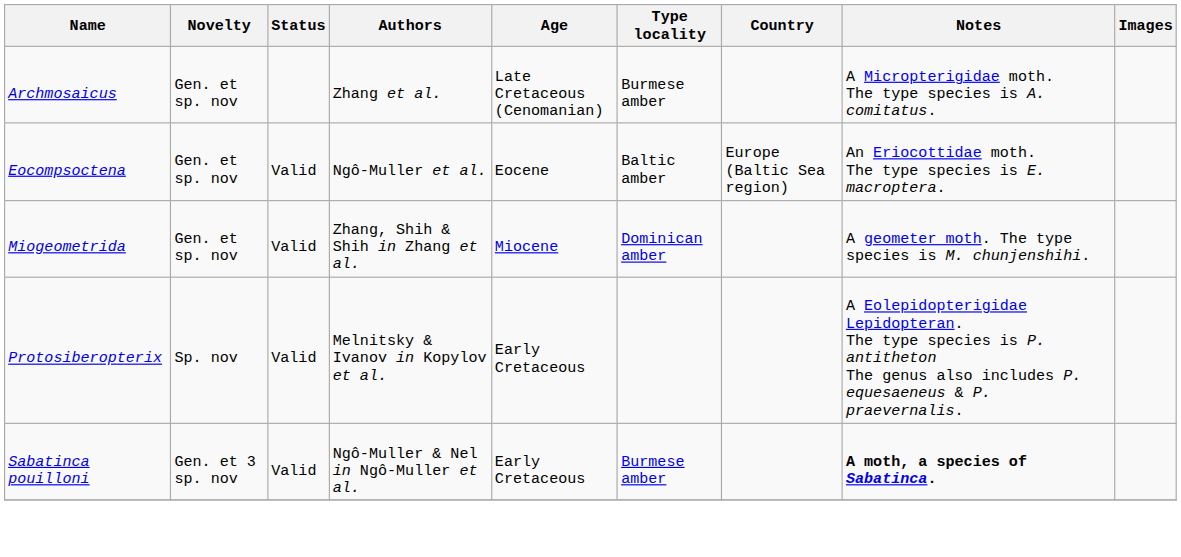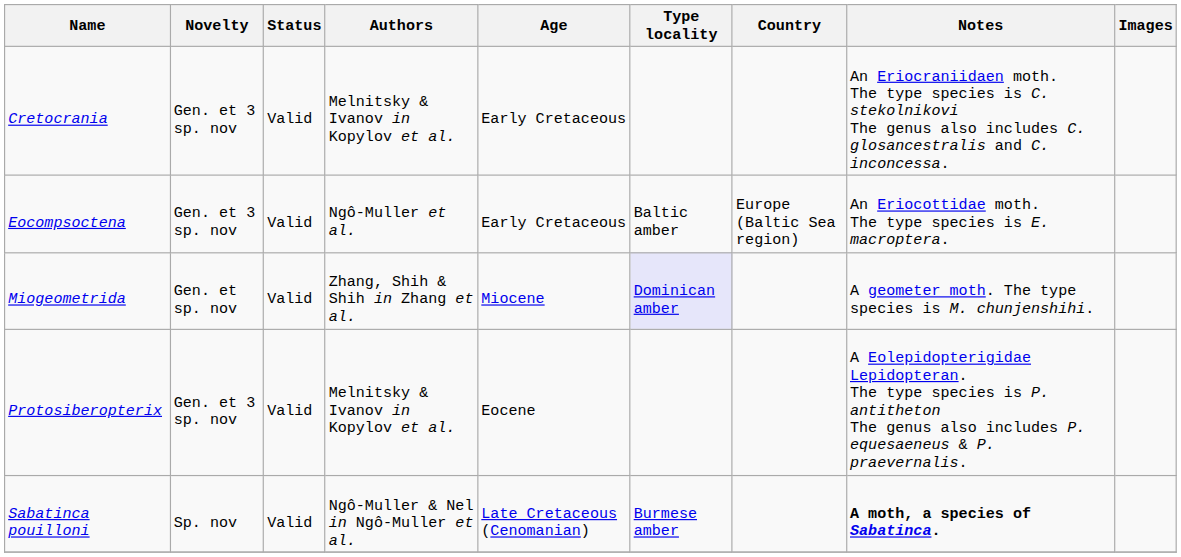- row: Archmosaicus | Gen. et sp. nov | Zhang et al. | Late Cretaceous (Cenomanian) | Burmese amber | A Micropterigidae moth. The type species is A. comitatus.
+ row: Cretocrania | Gen. et 3 sp. nov | Valid | Melnitsky & Ivanov in Kopylov et al. | Early Cretaceous | An Eriocraniidaen moth. The type species is C. stekolnikovi The genus also includes C. glosancestralis and C. inconcessa.
Eocompsoctena | Novelty: Gen. et sp. nov -> Gen. et 3 sp. nov
Eocompsoctena | Age: Eocene -> Early Cretaceous
Miogeometrida | Type locality: no background -> lavender background
Protosiberopterix | Novelty: Sp. nov -> Gen. et 3 sp. nov
Protosiberopterix | Age: Early Cretaceous -> Eocene
Sabatinca pouilloni | Novelty: Gen. et 3 sp. nov -> Sp. nov
Sabatinca pouilloni | Age: Early Cretaceous -> Late Cretaceous (Cenomanian)
